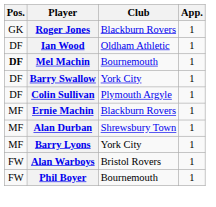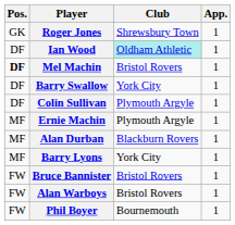Roger Jones | Club: Blackburn Rovers -> Shrewsbury Town
Ian Wood | Club: no background -> paleturquoise background
Mel Machin | Club: Bournemouth -> Bristol Rovers
Ernie Machin | Club: Blackburn Rovers -> Plymouth Argyle
Alan Durban | Club: Shrewsbury Town -> Blackburn Rovers
+ row: FW | Bruce Bannister | Bristol Rovers | 1
